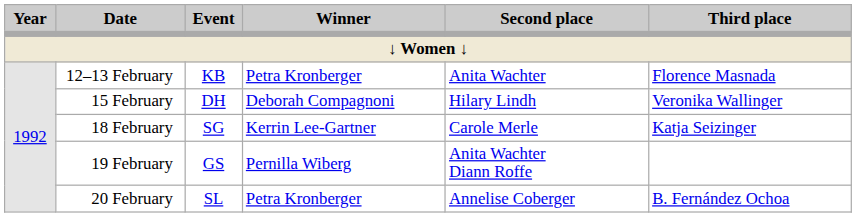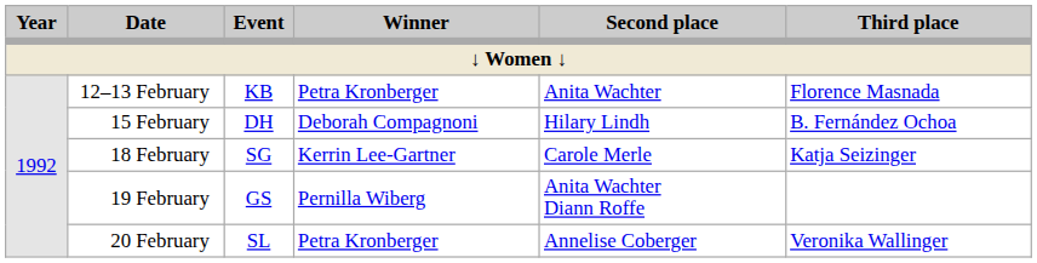15 February | Third place: Veronika Wallinger -> B. Fernández Ochoa
20 February | Third place: B. Fernández Ochoa -> Veronika Wallinger
